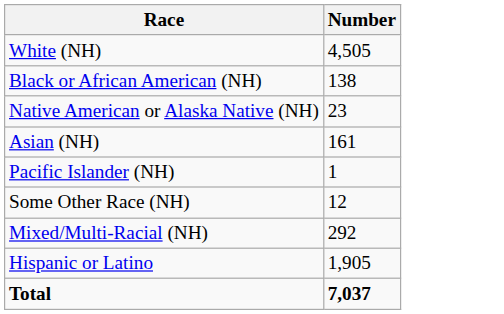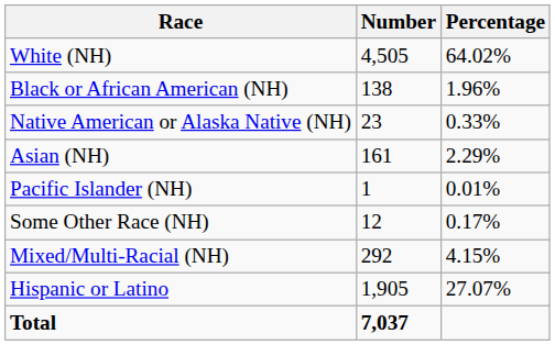+ column: Percentage | 64.02% | 1.96% | 0.33% | 2.29% | 0.01% | 0.17% | 4.15% | 27.07%
